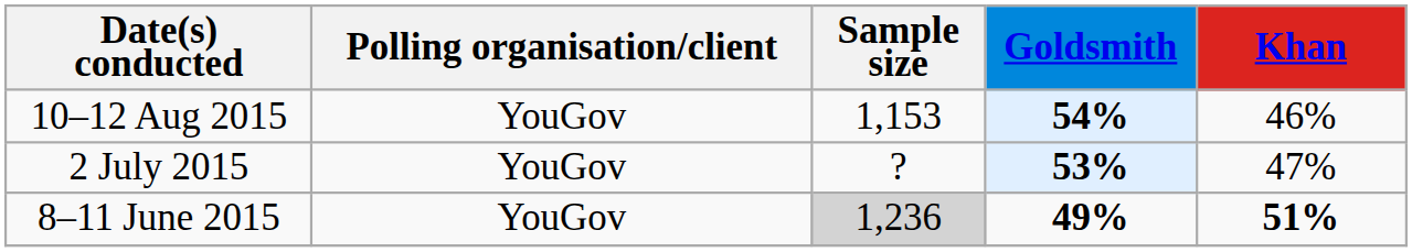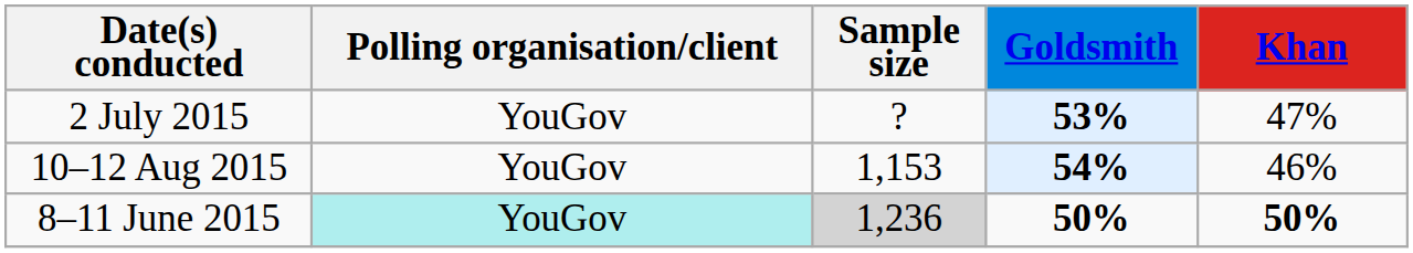rows swapped: 10–12 Aug 2015 <-> 2 July 2015
8–11 June 2015 | Polling organisation/client: no background -> paleturquoise background
8–11 June 2015 | Goldsmith: 49% -> 50%
8–11 June 2015 | Khan: 51% -> 50%
